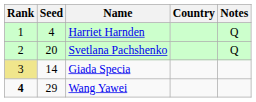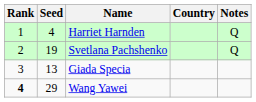Svetlana Pachshenko | Seed: 20 -> 19
Giada Specia | Rank: khaki background -> no background
Giada Specia | Seed: 14 -> 13
